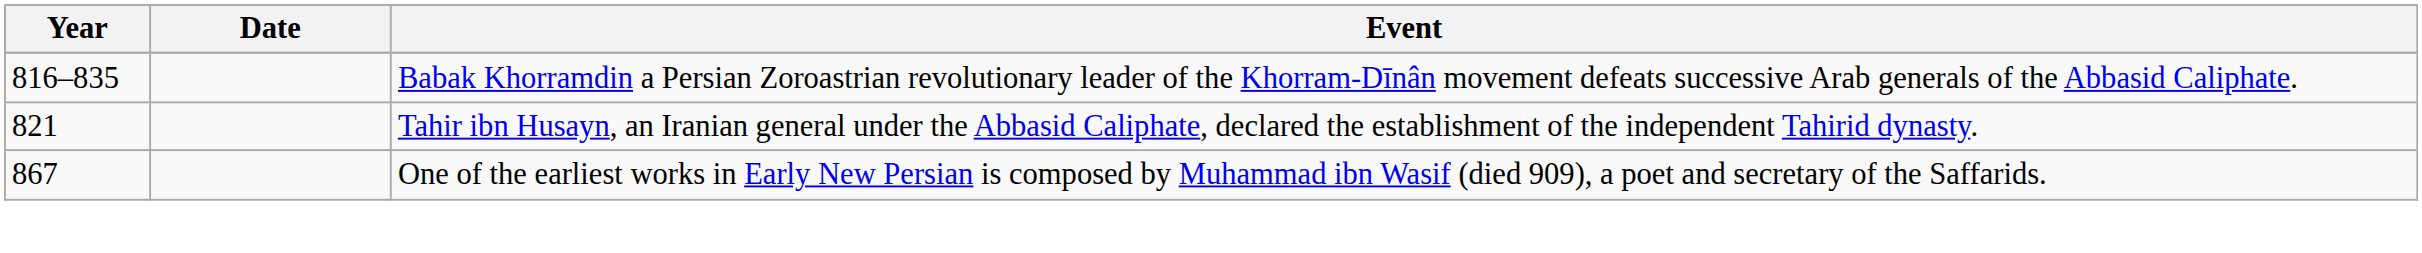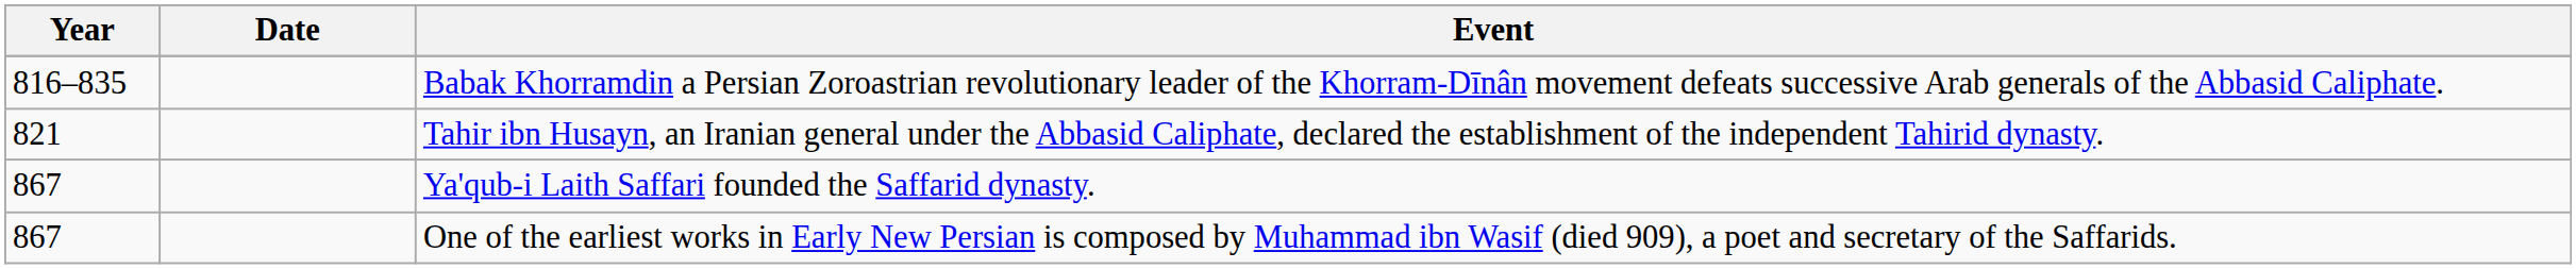+ row: 867 | Ya'qub-i Laith Saffari founded the Saffarid dynasty.
